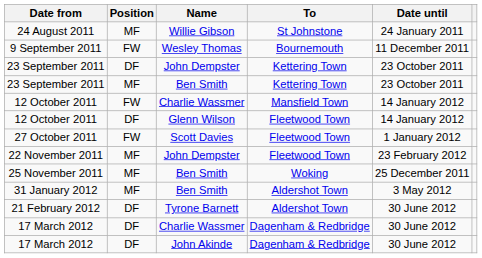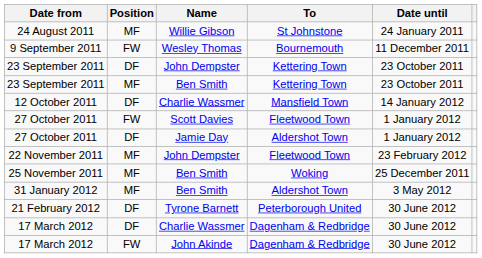12 October 2011 / Charlie Wassmer | Position: FW -> DF
- row: 12 October 2011 | DF | Glenn Wilson | Fleetwood Town | 14 January 2012
+ row: 27 October 2011 | DF | Jamie Day | Aldershot Town | 1 January 2012
21 February 2012 | To: Aldershot Town -> Peterborough United
17 March 2012 / John Akinde | Position: DF -> FW
